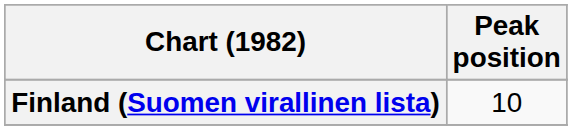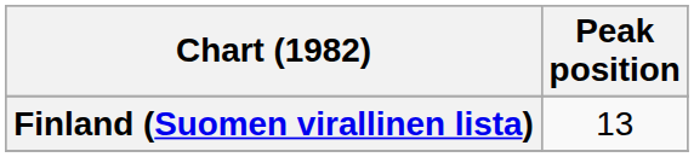Finland (Suomen virallinen lista) | Peak position: 10 -> 13
